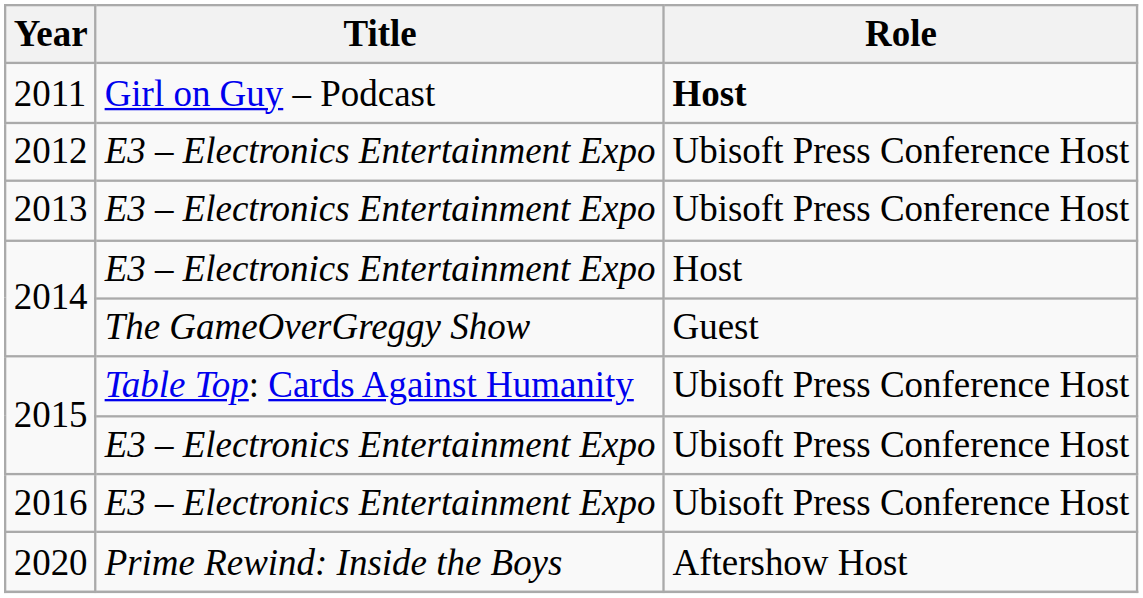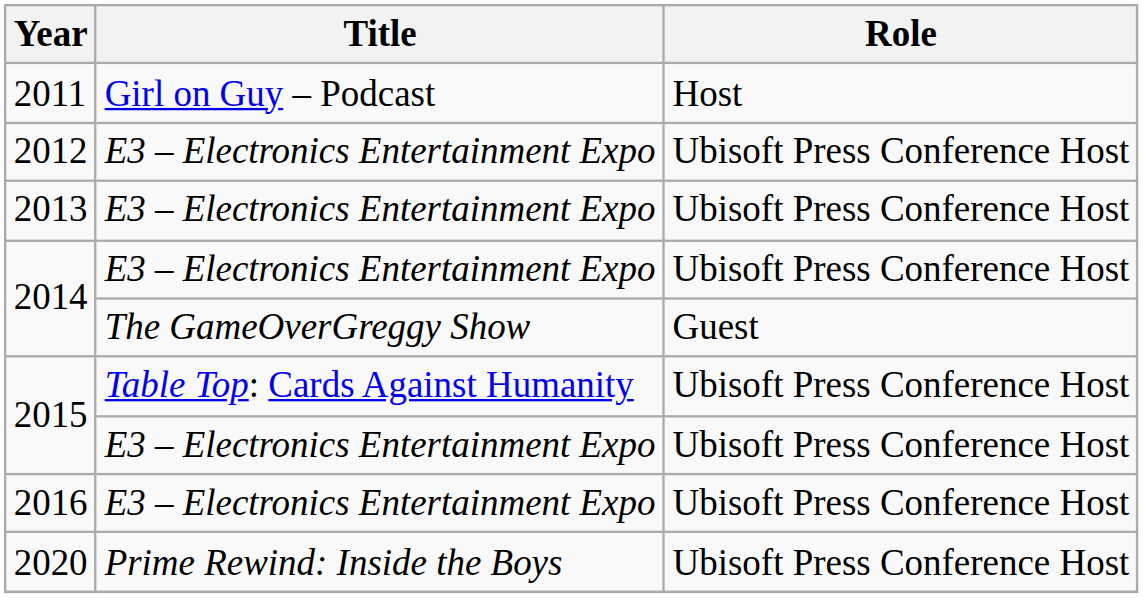2011 | Role: bold -> normal
2014 / E3 – Electronics Entertainment Expo | Role: Host -> Ubisoft Press Conference Host
2020 | Role: Aftershow Host -> Ubisoft Press Conference Host
